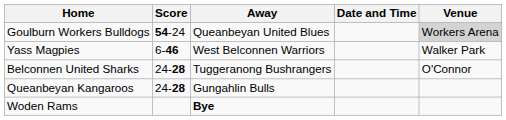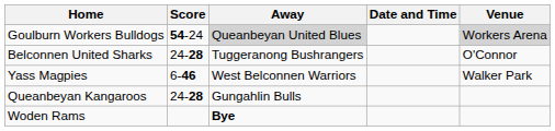Goulburn Workers Bulldogs | Away: no background -> lightgrey background
rows swapped: Yass Magpies <-> Belconnen United Sharks
